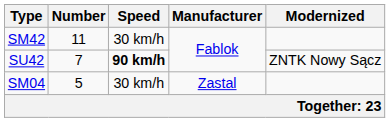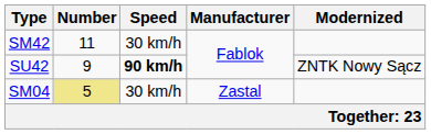SU42 | Number: 7 -> 9
SM04 | Number: no background -> khaki background
